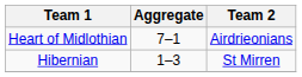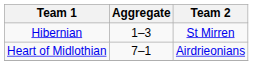rows swapped: Heart of Midlothian <-> Hibernian
